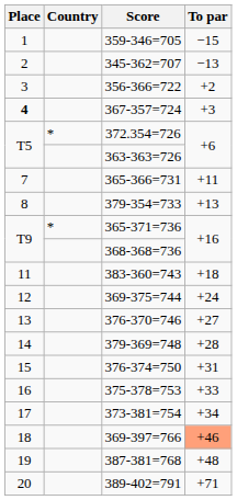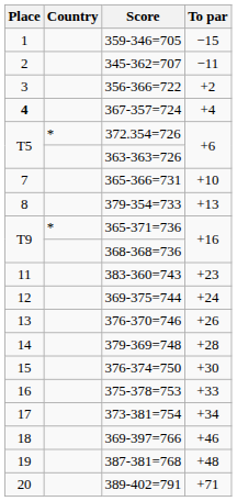345-362=707 | To par: −13 -> −11
367-357=724 | To par: +3 -> +4
365-366=731 | To par: +11 -> +10
383-360=743 | To par: +18 -> +23
376-370=746 | To par: +27 -> +26
376-374=750 | To par: +31 -> +30
369-397=766 | To par: lightsalmon background -> no background
